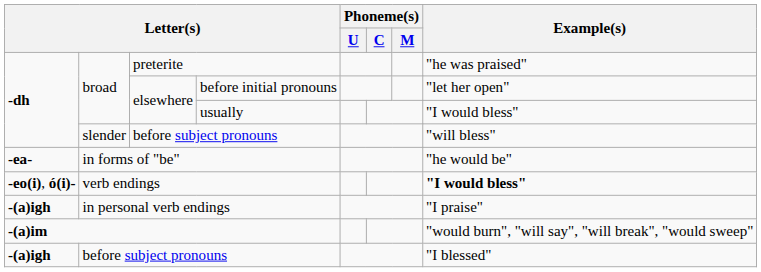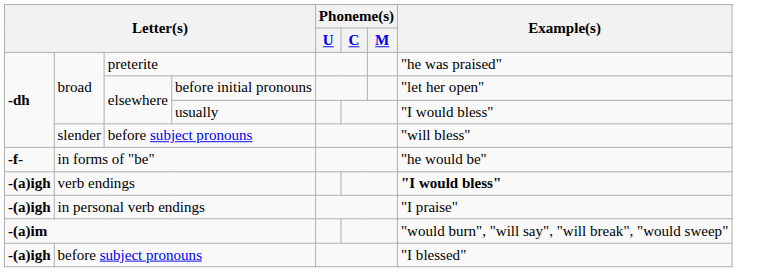in forms of "be" | column 1: -ea- -> -f-
verb endings | column 1: -eo(i), ó(i)- -> -(a)igh
